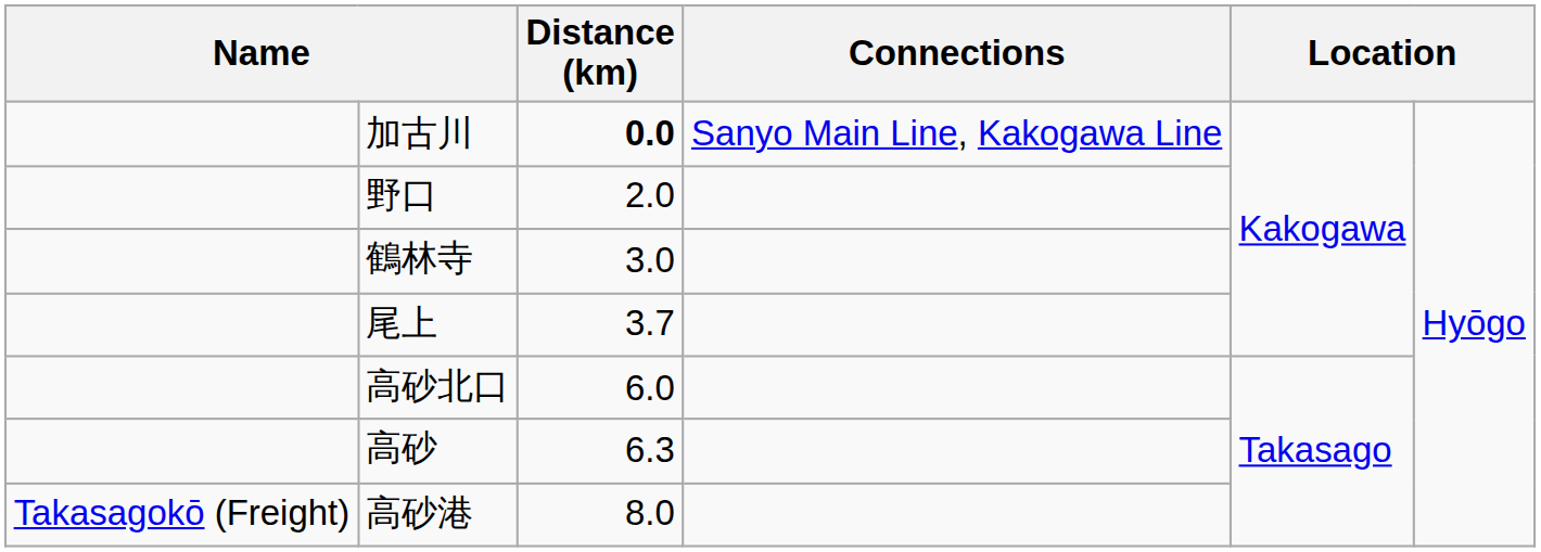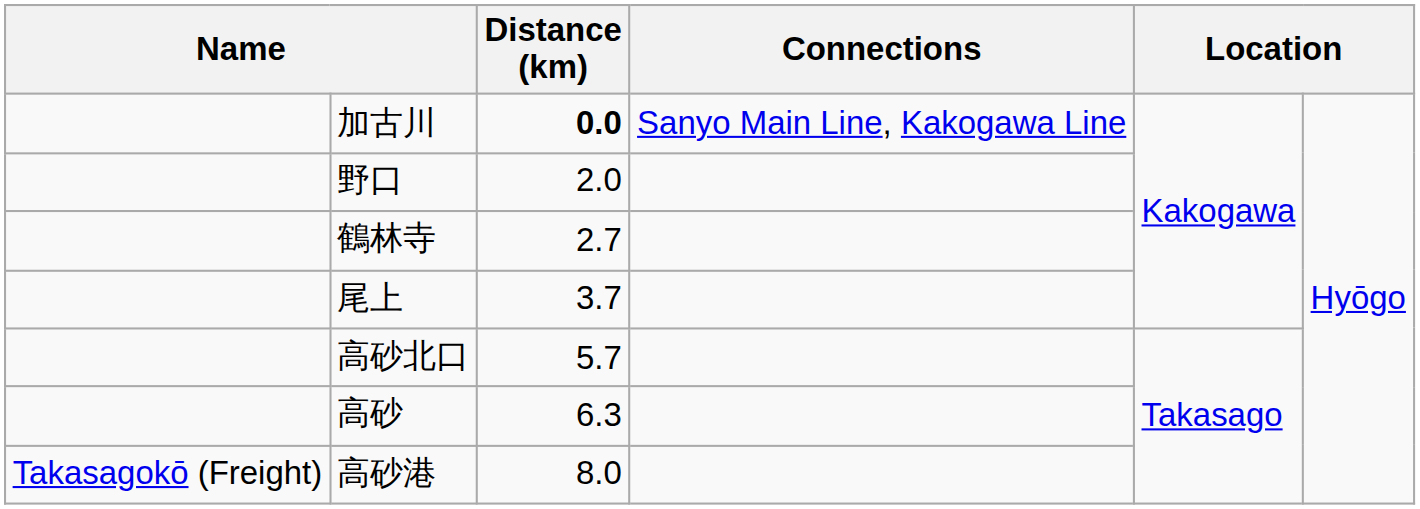鶴林寺 | Distance (km): 3.0 -> 2.7
高砂北口 | Distance (km): 6.0 -> 5.7
